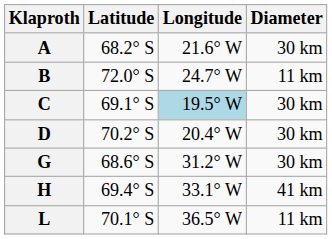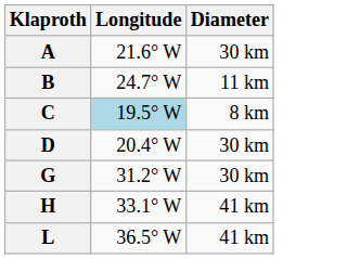- column: Latitude | 68.2° S | 72.0° S | 69.1° S | 70.2° S | 68.6° S | 69.4° S | 70.1° S
C | Diameter: 30 km -> 8 km
L | Diameter: 11 km -> 41 km
